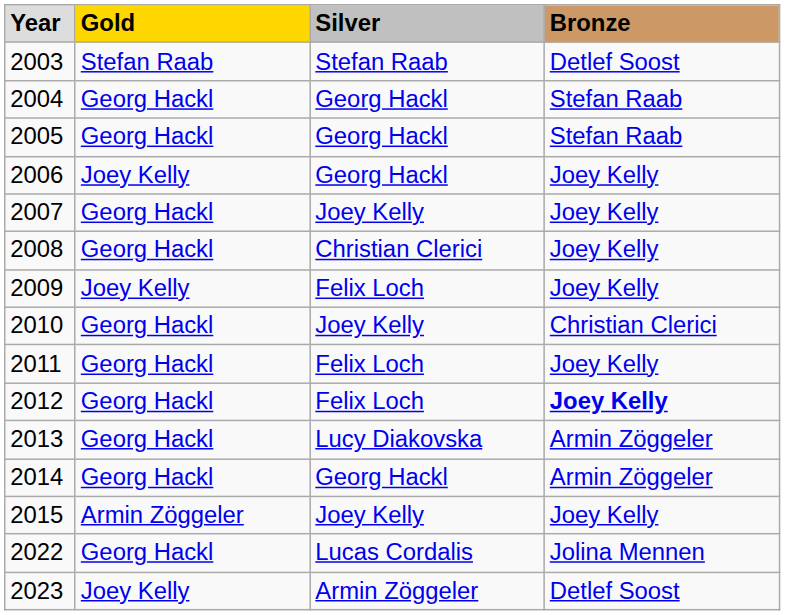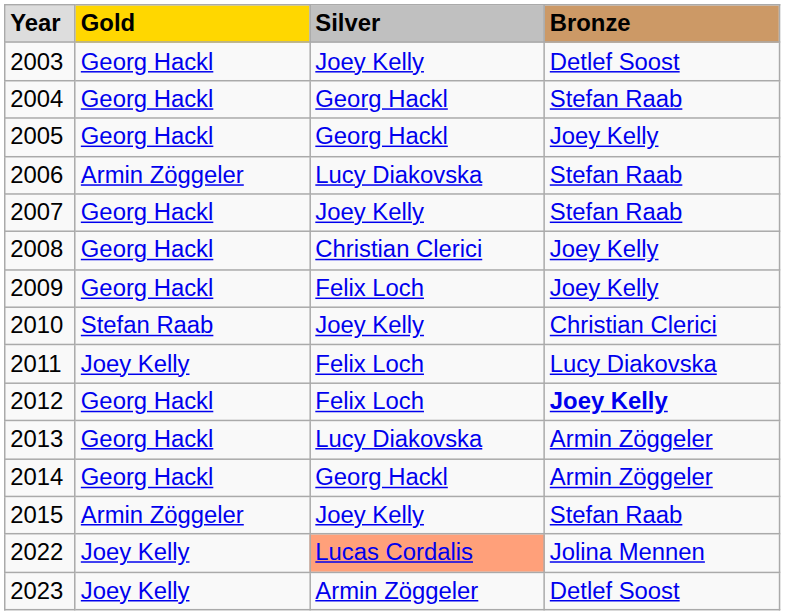2003 | Gold: Stefan Raab -> Georg Hackl
2003 | Silver: Stefan Raab -> Joey Kelly
2005 | Bronze: Stefan Raab -> Joey Kelly
2006 | Gold: Joey Kelly -> Armin Zöggeler
2006 | Silver: Georg Hackl -> Lucy Diakovska
2006 | Bronze: Joey Kelly -> Stefan Raab
2007 | Bronze: Joey Kelly -> Stefan Raab
2009 | Gold: Joey Kelly -> Georg Hackl
2010 | Gold: Georg Hackl -> Stefan Raab
2011 | Gold: Georg Hackl -> Joey Kelly
2011 | Bronze: Joey Kelly -> Lucy Diakovska
2015 | Bronze: Joey Kelly -> Stefan Raab
2022 | Gold: Georg Hackl -> Joey Kelly
2022 | Silver: no background -> lightsalmon background
